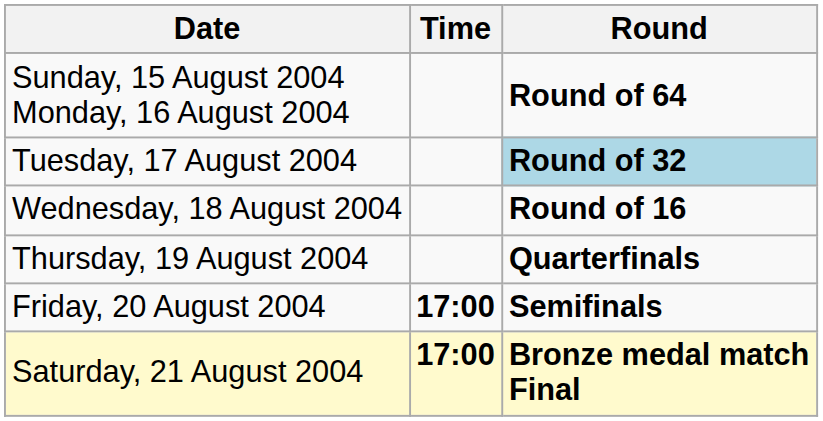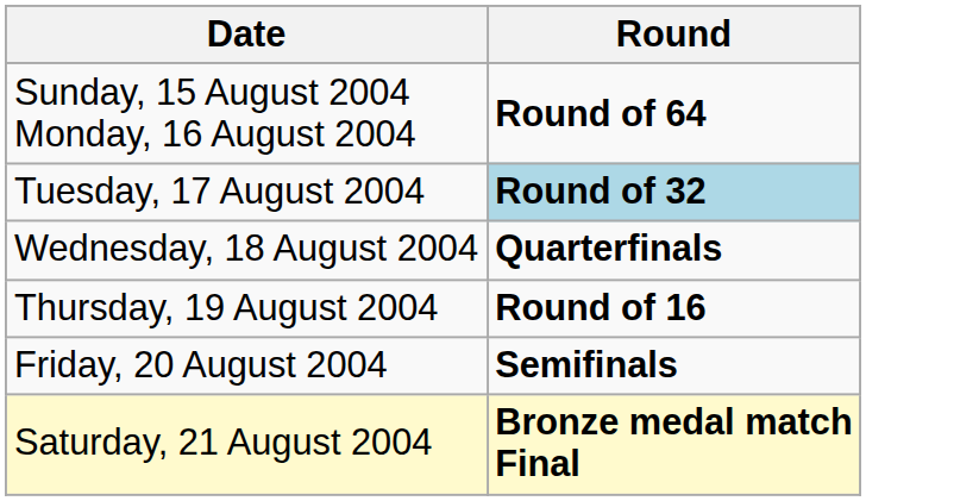- column: Time | 17:00 | 17:00
Wednesday, 18 August 2004 | Round: Round of 16 -> Quarterfinals
Thursday, 19 August 2004 | Round: Quarterfinals -> Round of 16
